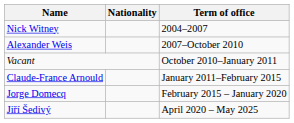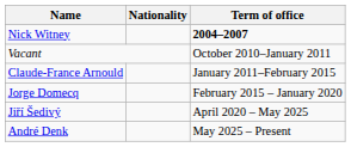Nick Witney | Term of office: normal -> bold
- row: Alexander Weis | 2007–October 2010
+ row: André Denk | May 2025 – Present
